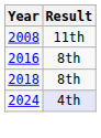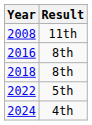+ row: 2022 | 5th
2024 | Result: lavender background -> no background
